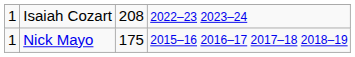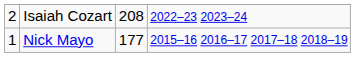Isaiah Cozart | column 1: 1 -> 2
Nick Mayo | column 3: 175 -> 177
